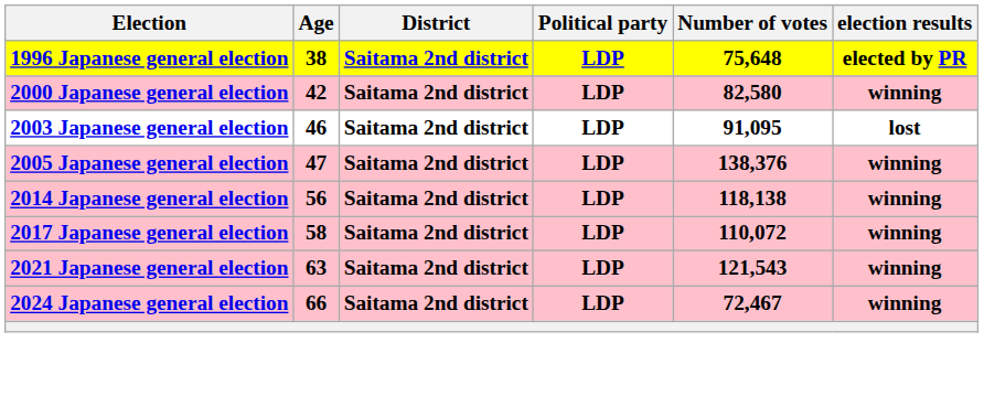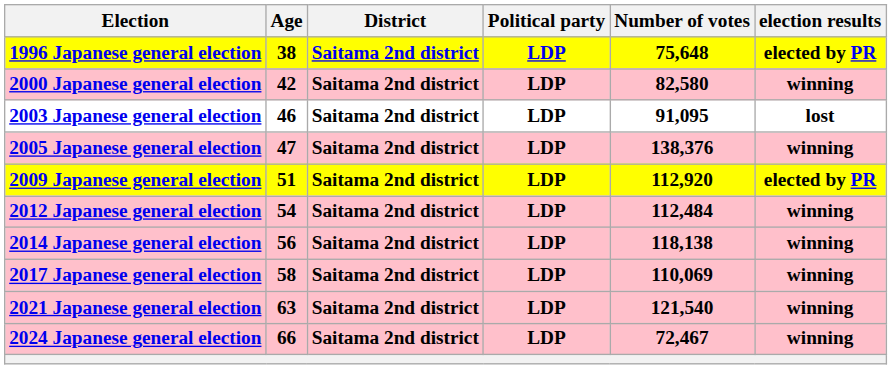+ row: 2009 Japanese general election | 51 | Saitama 2nd district | LDP | 112,920 | elected by PR
+ row: 2012 Japanese general election | 54 | Saitama 2nd district | LDP | 112,484 | winning
2017 Japanese general election | Number of votes: 110,072 -> 110,069
2021 Japanese general election | Number of votes: 121,543 -> 121,540
